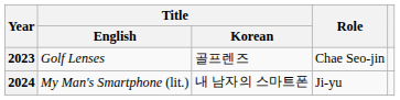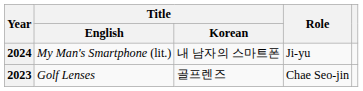rows swapped: 2023 <-> 2024
